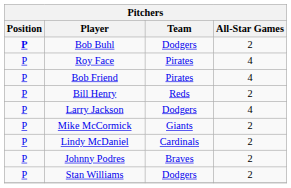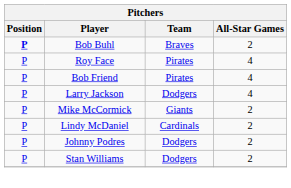Bob Buhl | Team: Dodgers -> Braves
- row: P | Bill Henry | Reds | 2
Johnny Podres | Team: Braves -> Dodgers
